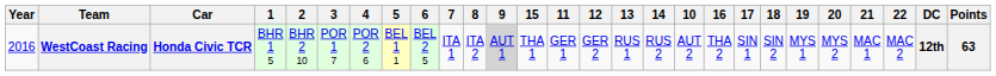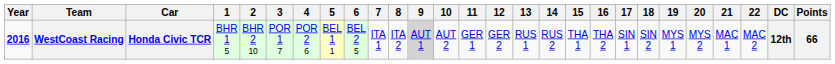columns swapped: 10 <-> 15
WestCoast Racing | Year: normal -> bold
WestCoast Racing | Points: 63 -> 66
